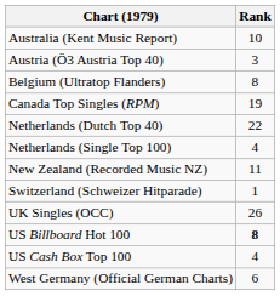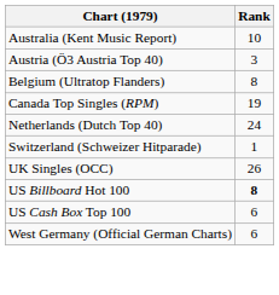Netherlands (Dutch Top 40) | Rank: 22 -> 24
- row: Netherlands (Single Top 100) | 4
- row: New Zealand (Recorded Music NZ) | 11
US Cash Box Top 100 | Rank: 4 -> 6
